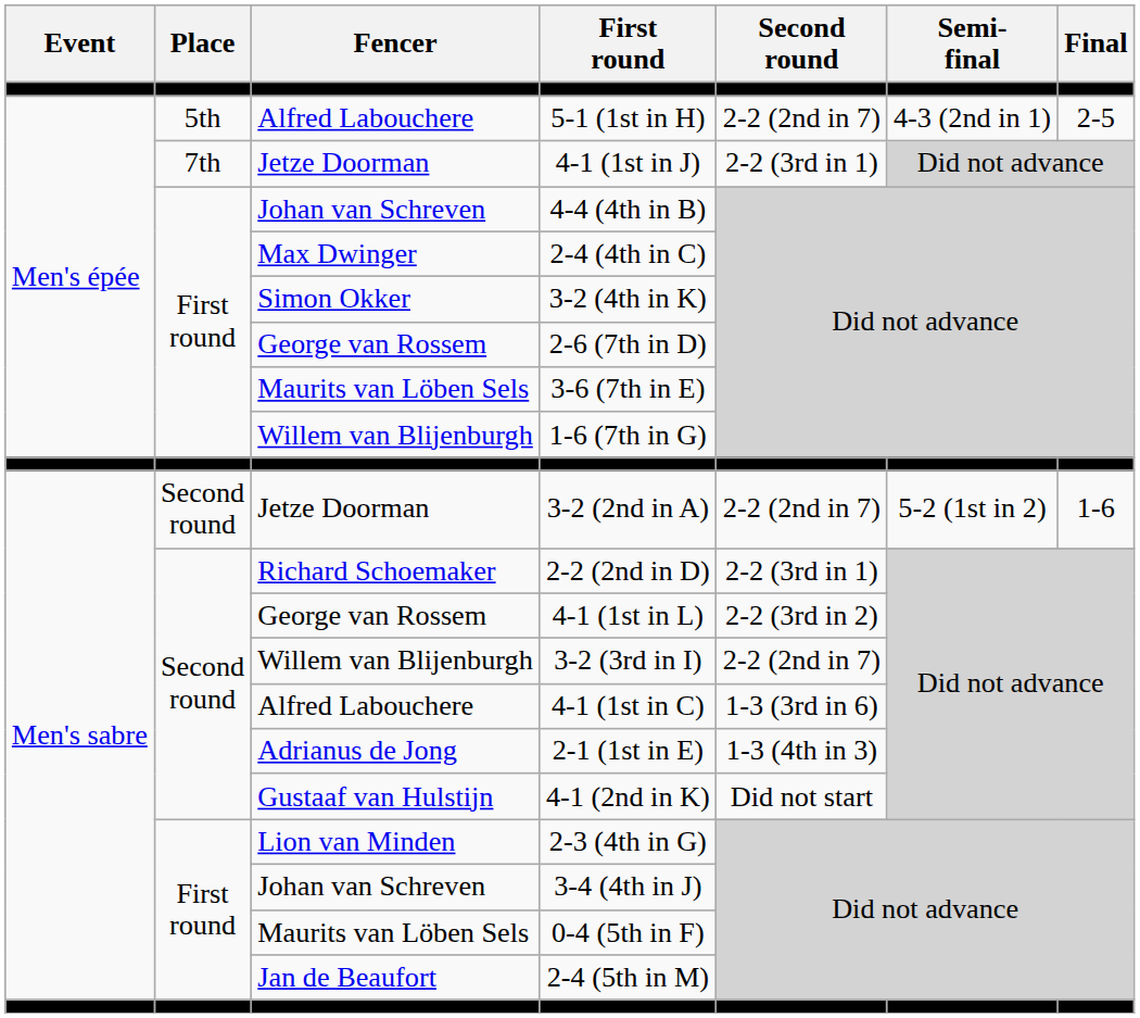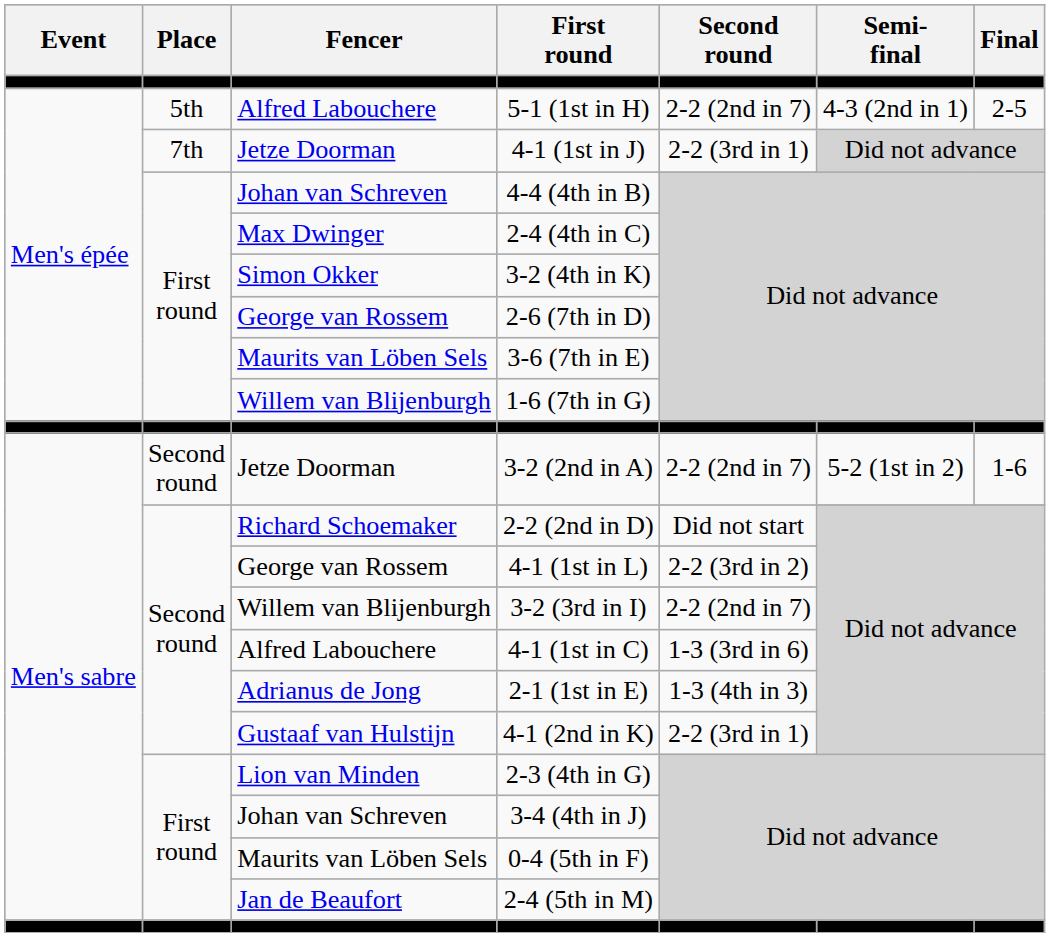2-2 (2nd in D) | Second round: 2-2 (3rd in 1) -> Did not start
4-1 (2nd in K) | Second round: Did not start -> 2-2 (3rd in 1)
